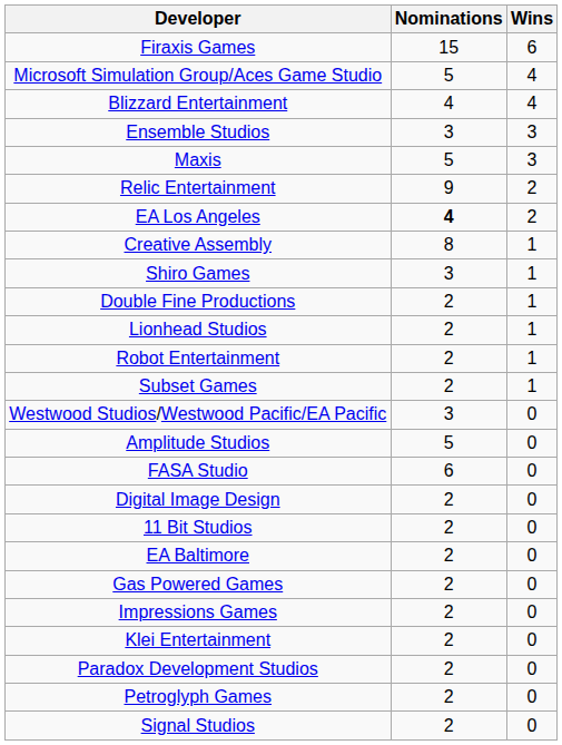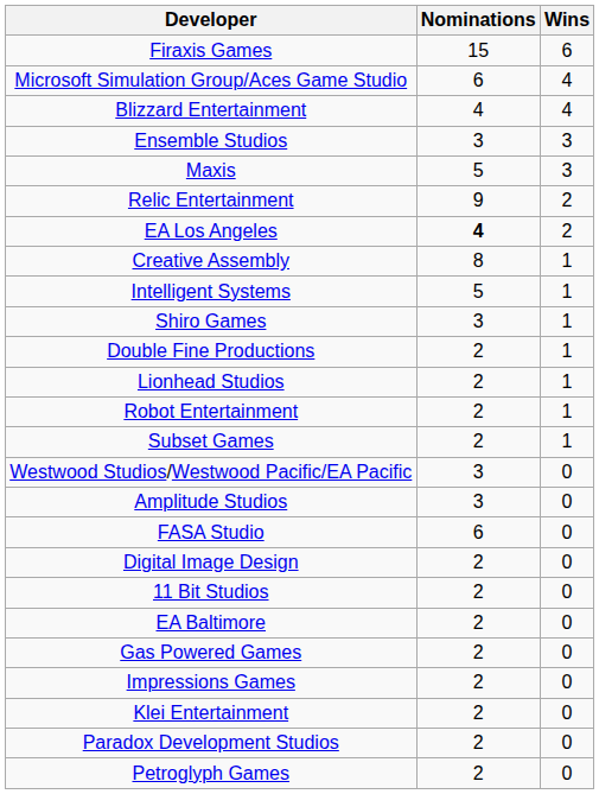Microsoft Simulation Group/Aces Game Studio | Nominations: 5 -> 6
+ row: Intelligent Systems | 5 | 1
Amplitude Studios | Nominations: 5 -> 3
- row: Signal Studios | 2 | 0
